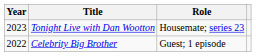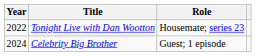Tonight Live with Dan Wootton | Year: 2023 -> 2022
Celebrity Big Brother | Year: 2022 -> 2024
